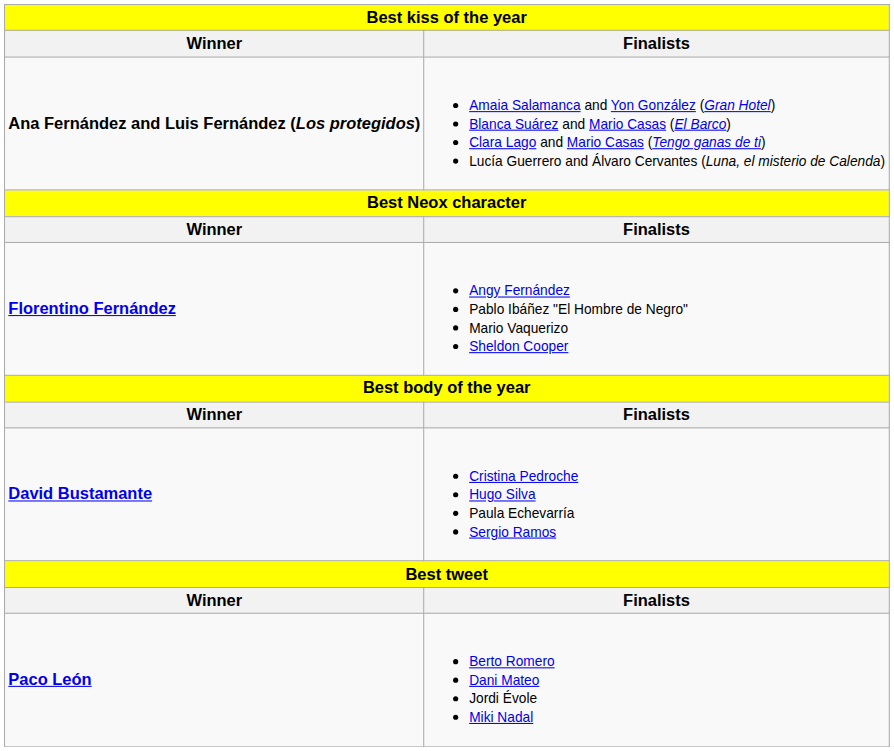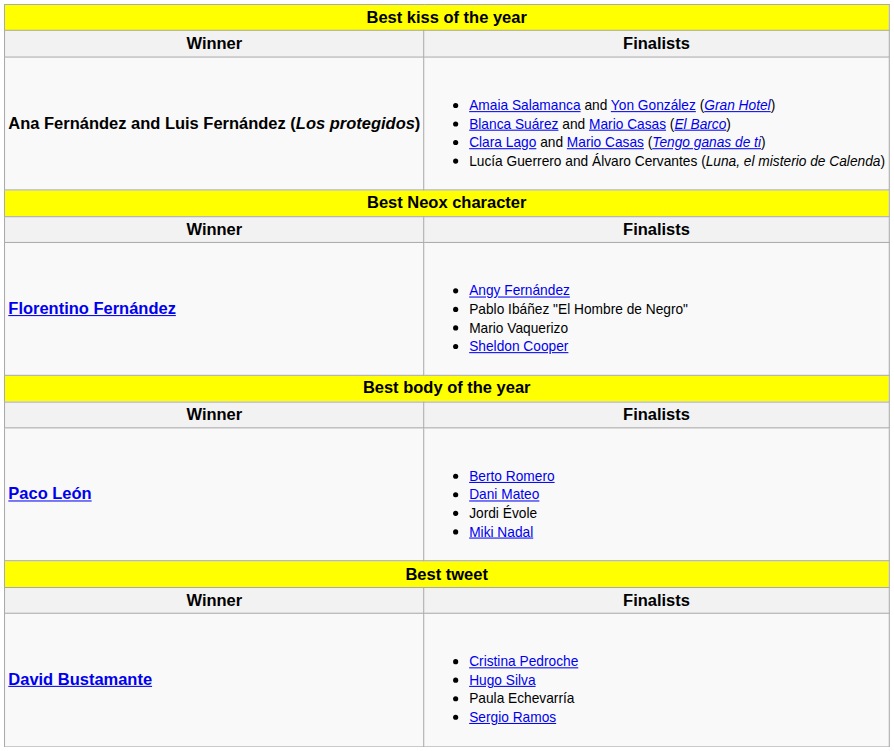rows swapped: David Bustamante <-> Paco León
